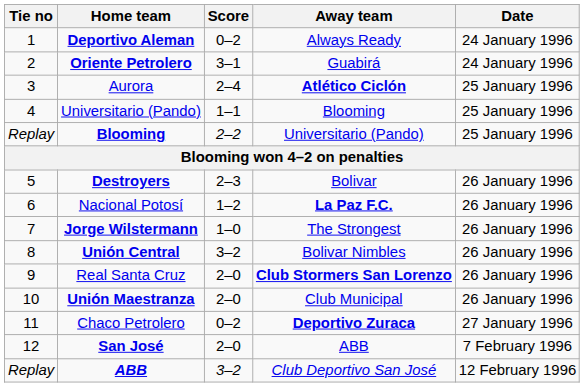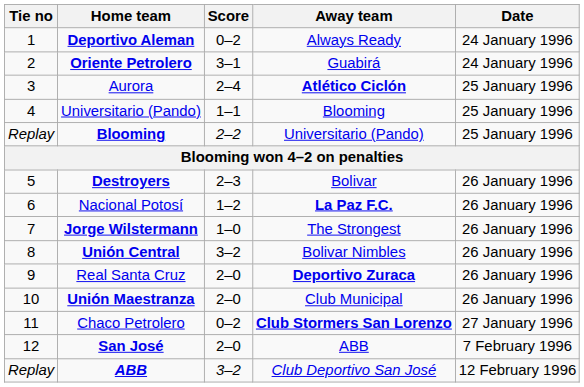Real Santa Cruz | Away team: Club Stormers San Lorenzo -> Deportivo Zuraca
Chaco Petrolero | Away team: Deportivo Zuraca -> Club Stormers San Lorenzo
